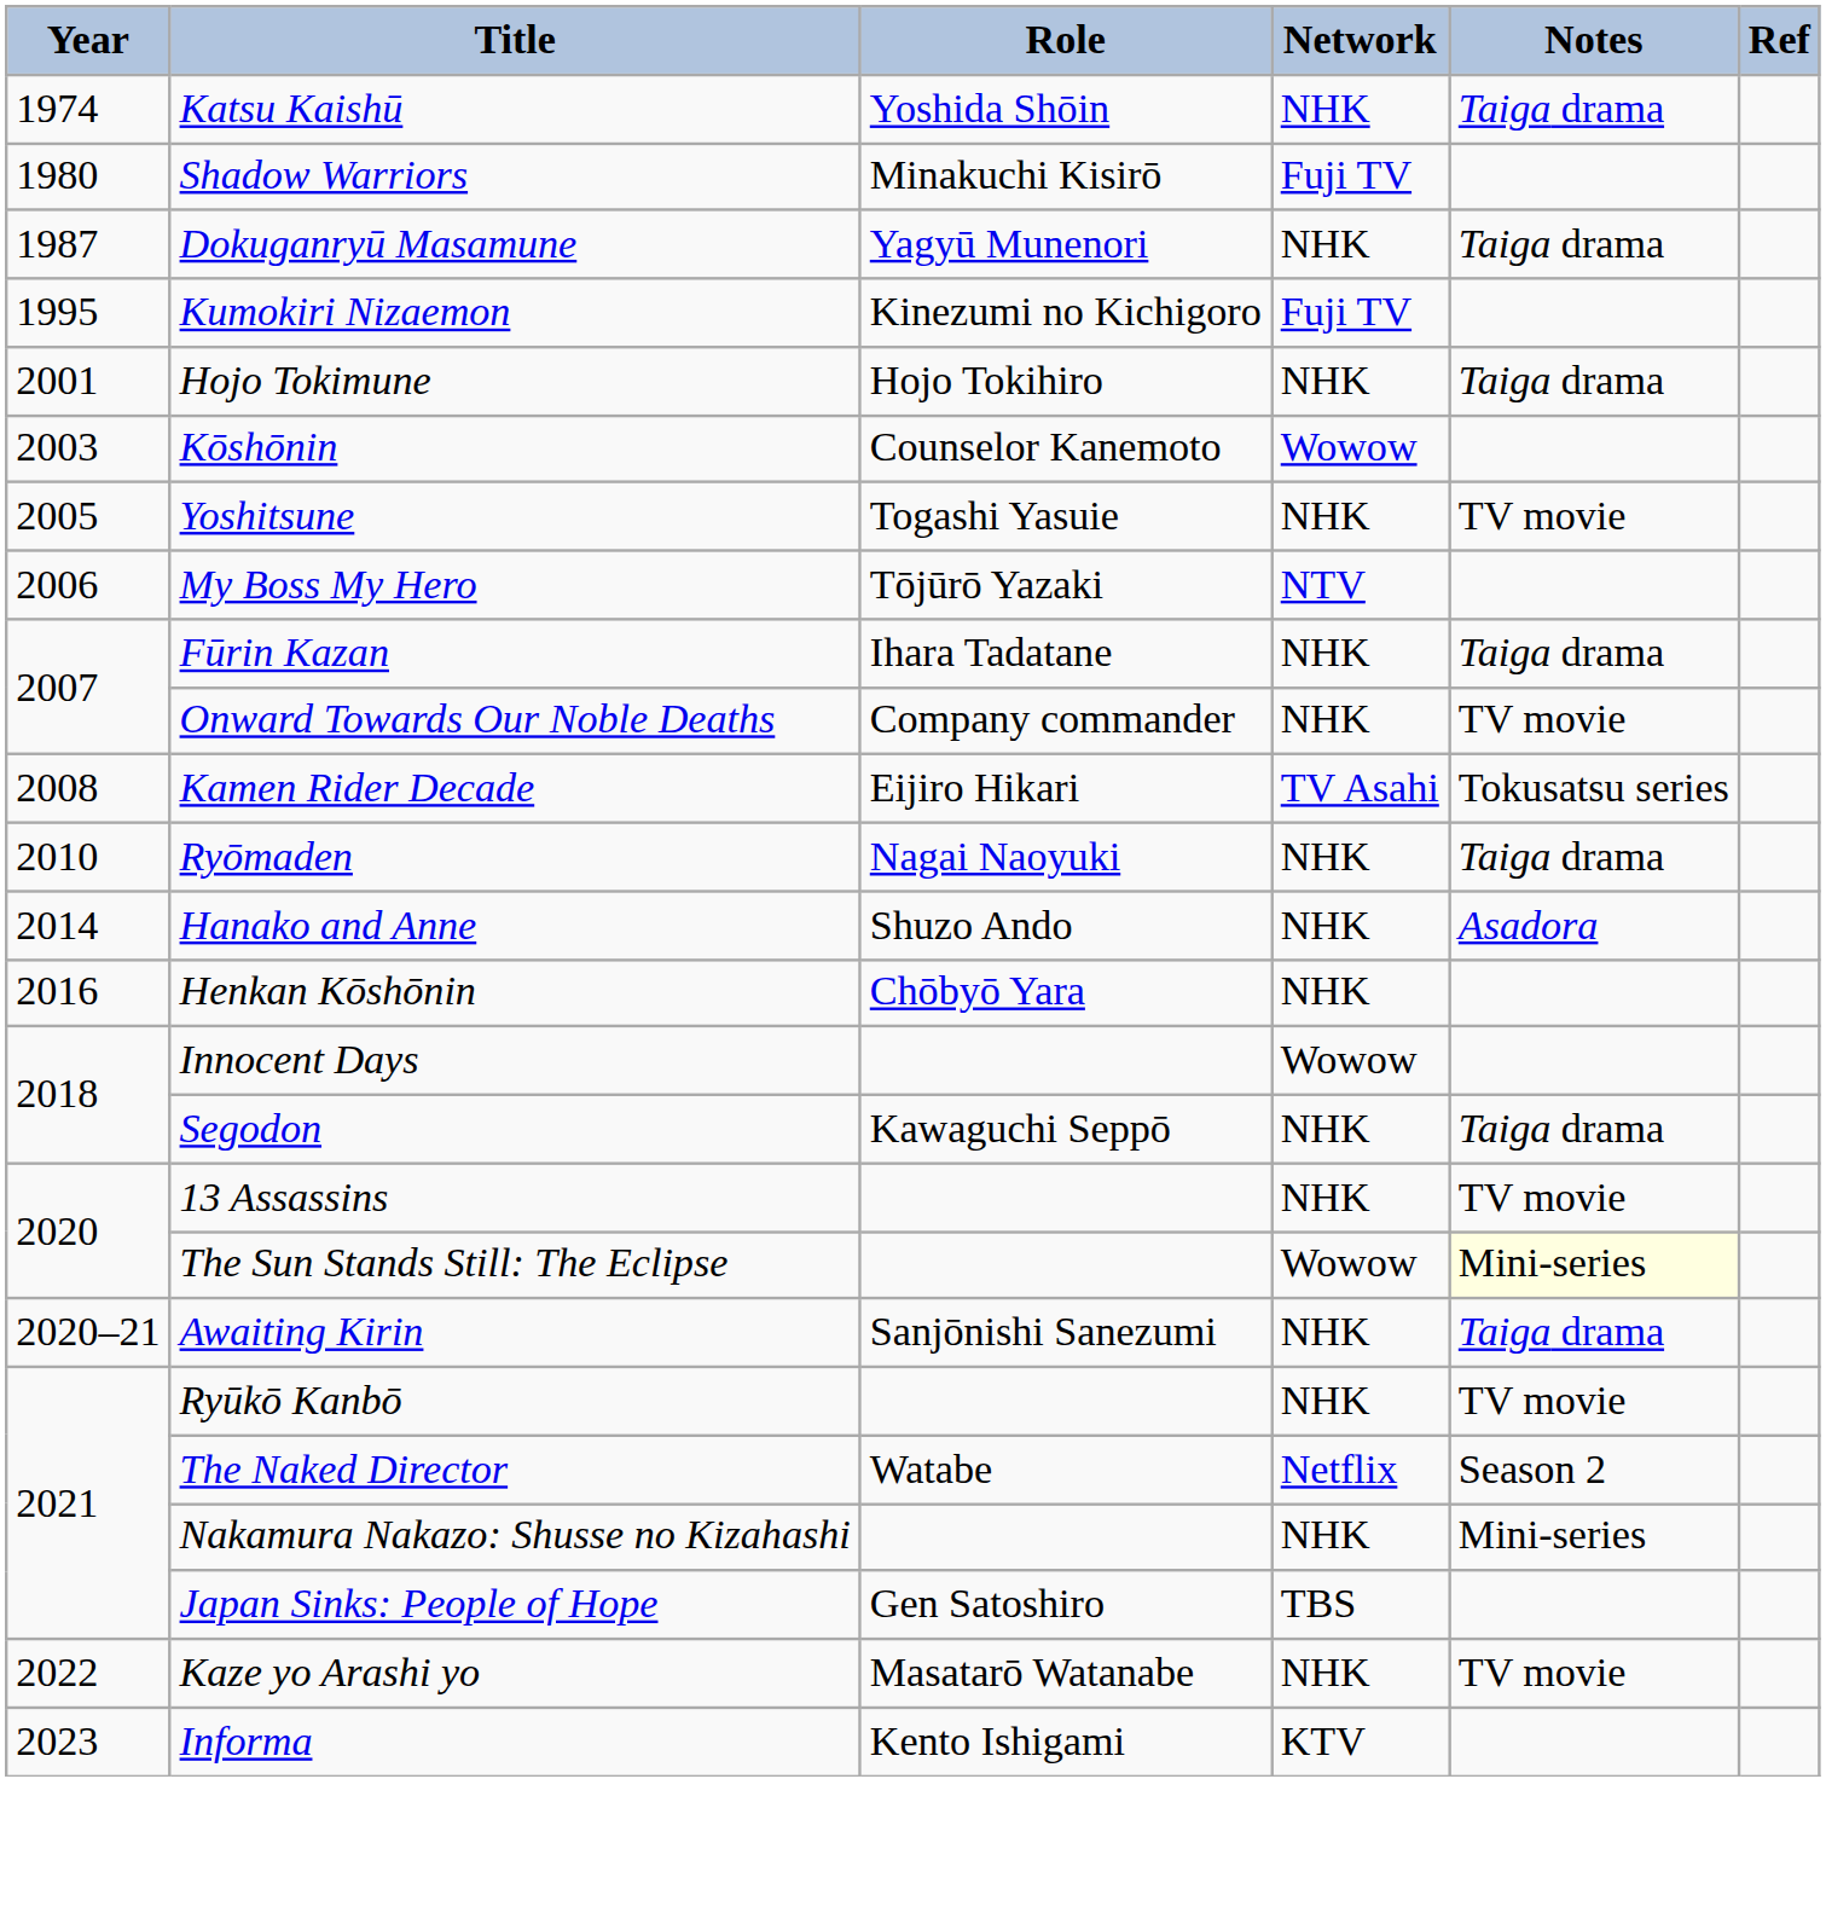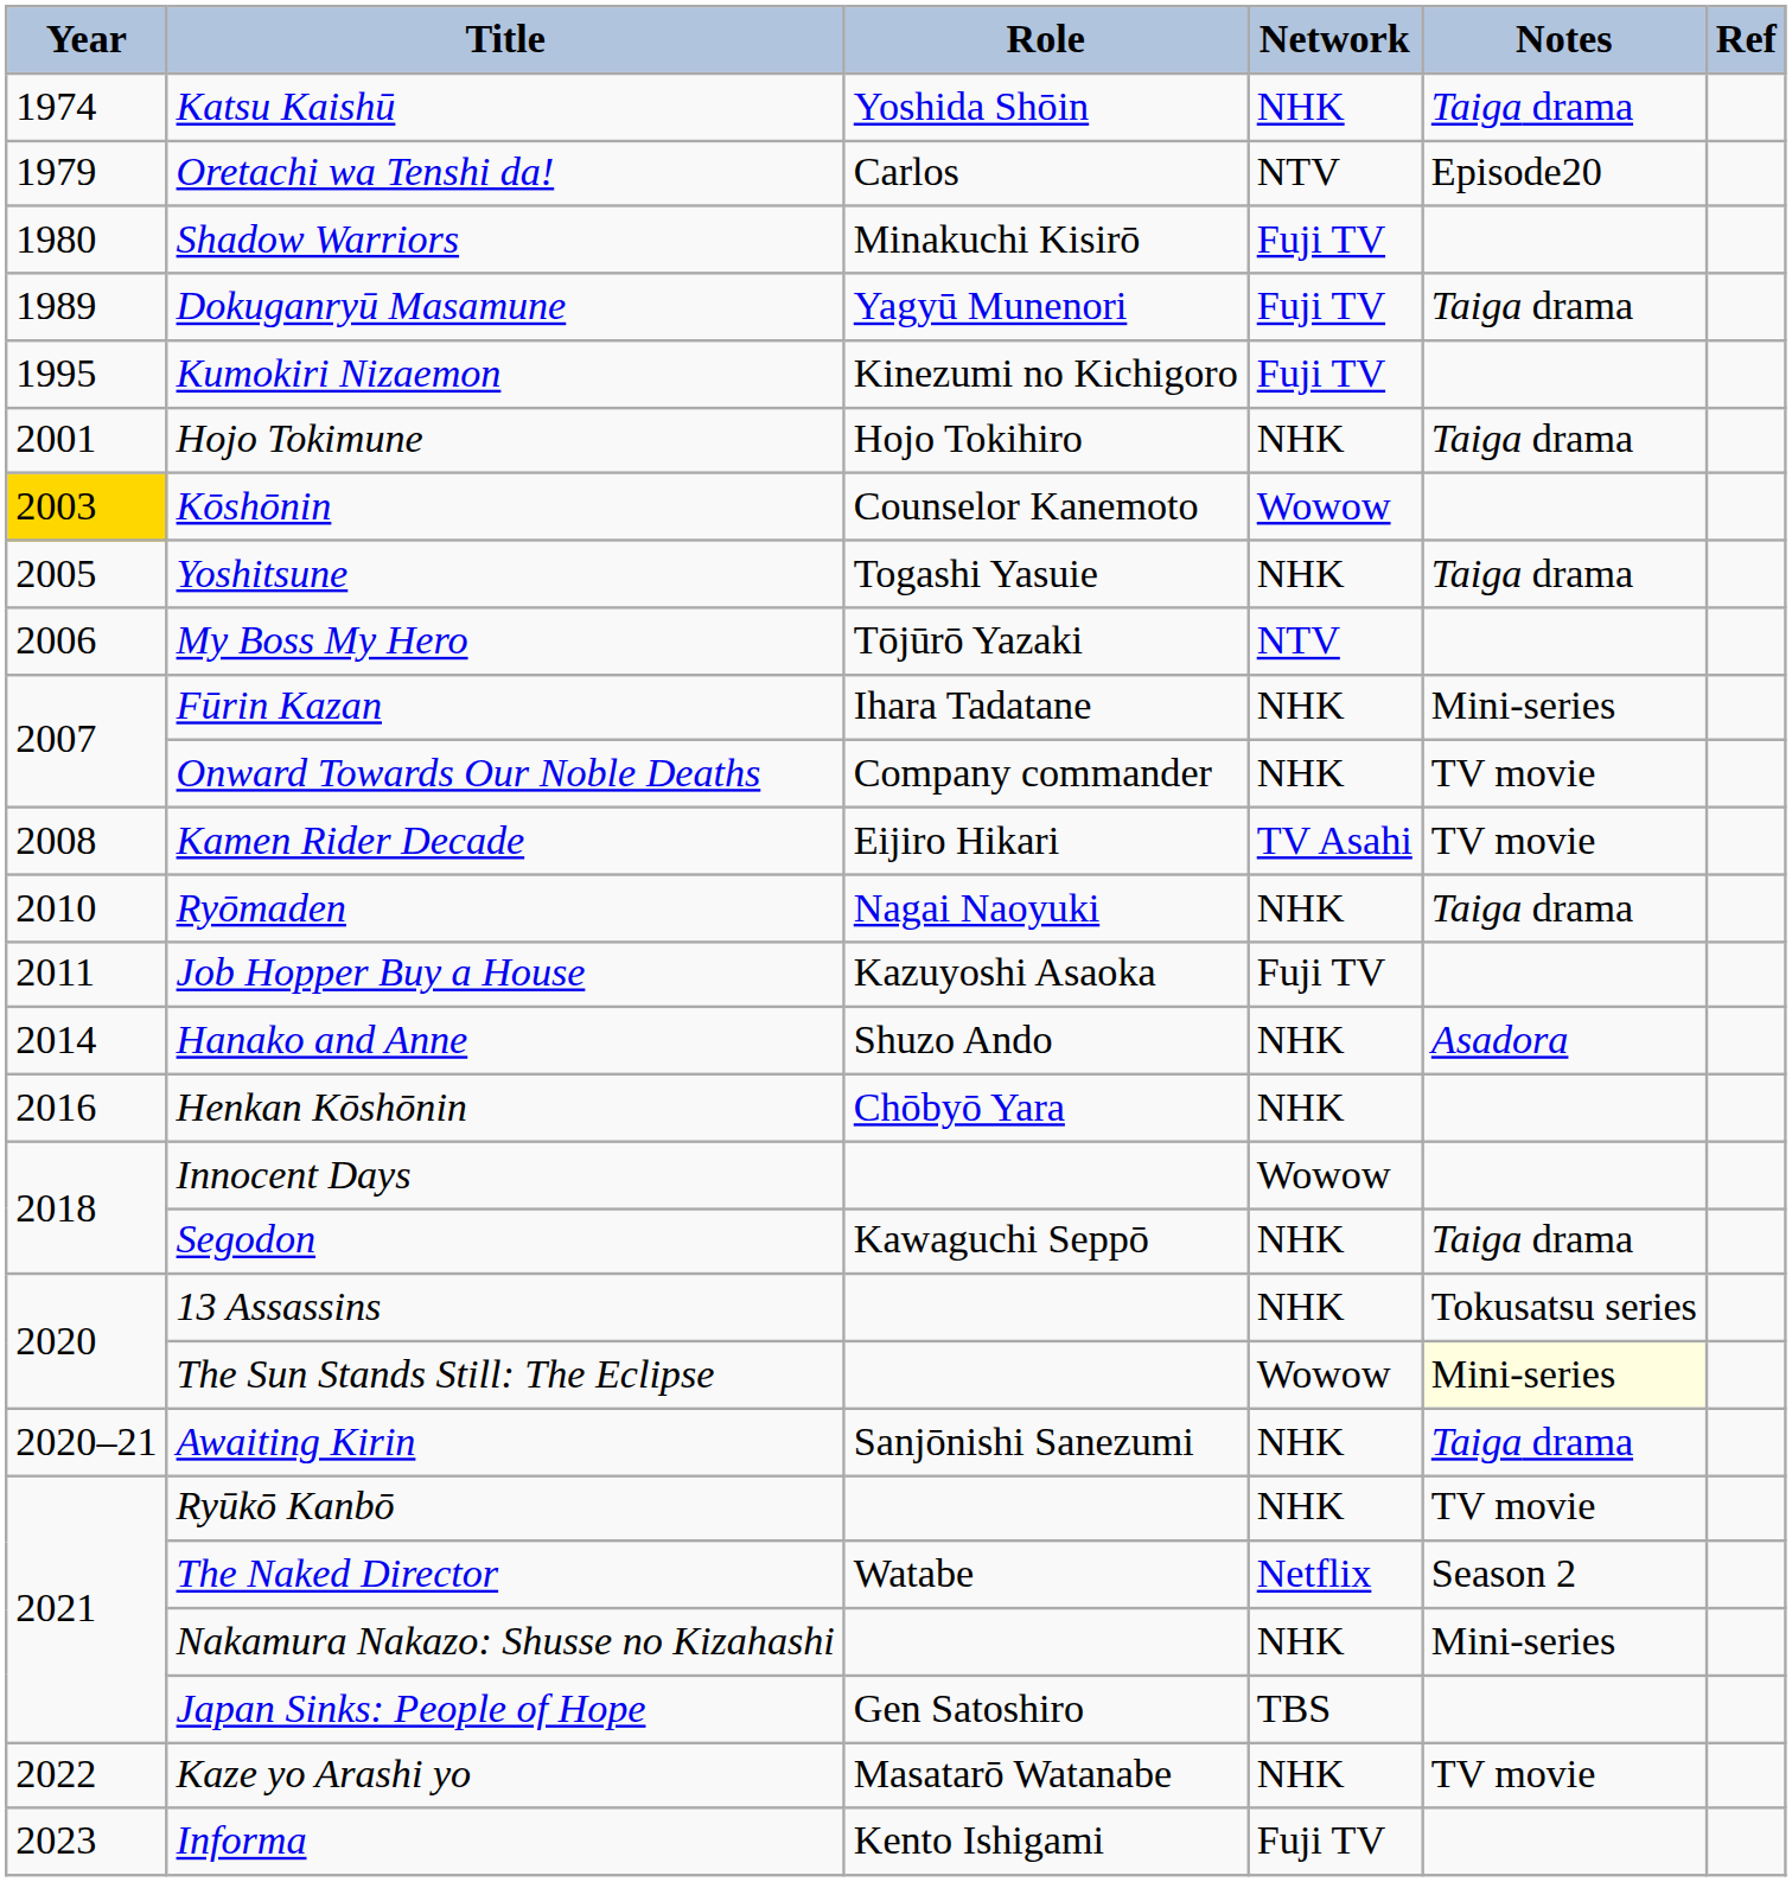+ row: 1979 | Oretachi wa Tenshi da! | Carlos | NTV | Episode20
Dokuganryū Masamune | Year: 1987 -> 1989
Dokuganryū Masamune | Network: NHK -> Fuji TV
Kōshōnin | Year: no background -> gold background
Yoshitsune | Notes: TV movie -> Taiga drama
Fūrin Kazan | Notes: Taiga drama -> Mini-series
Kamen Rider Decade | Notes: Tokusatsu series -> TV movie
+ row: 2011 | Job Hopper Buy a House | Kazuyoshi Asaoka | Fuji TV
13 Assassins | Notes: TV movie -> Tokusatsu series
Informa | Network: KTV -> Fuji TV
